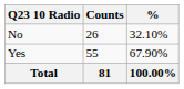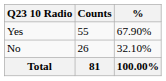rows swapped: Yes <-> No
